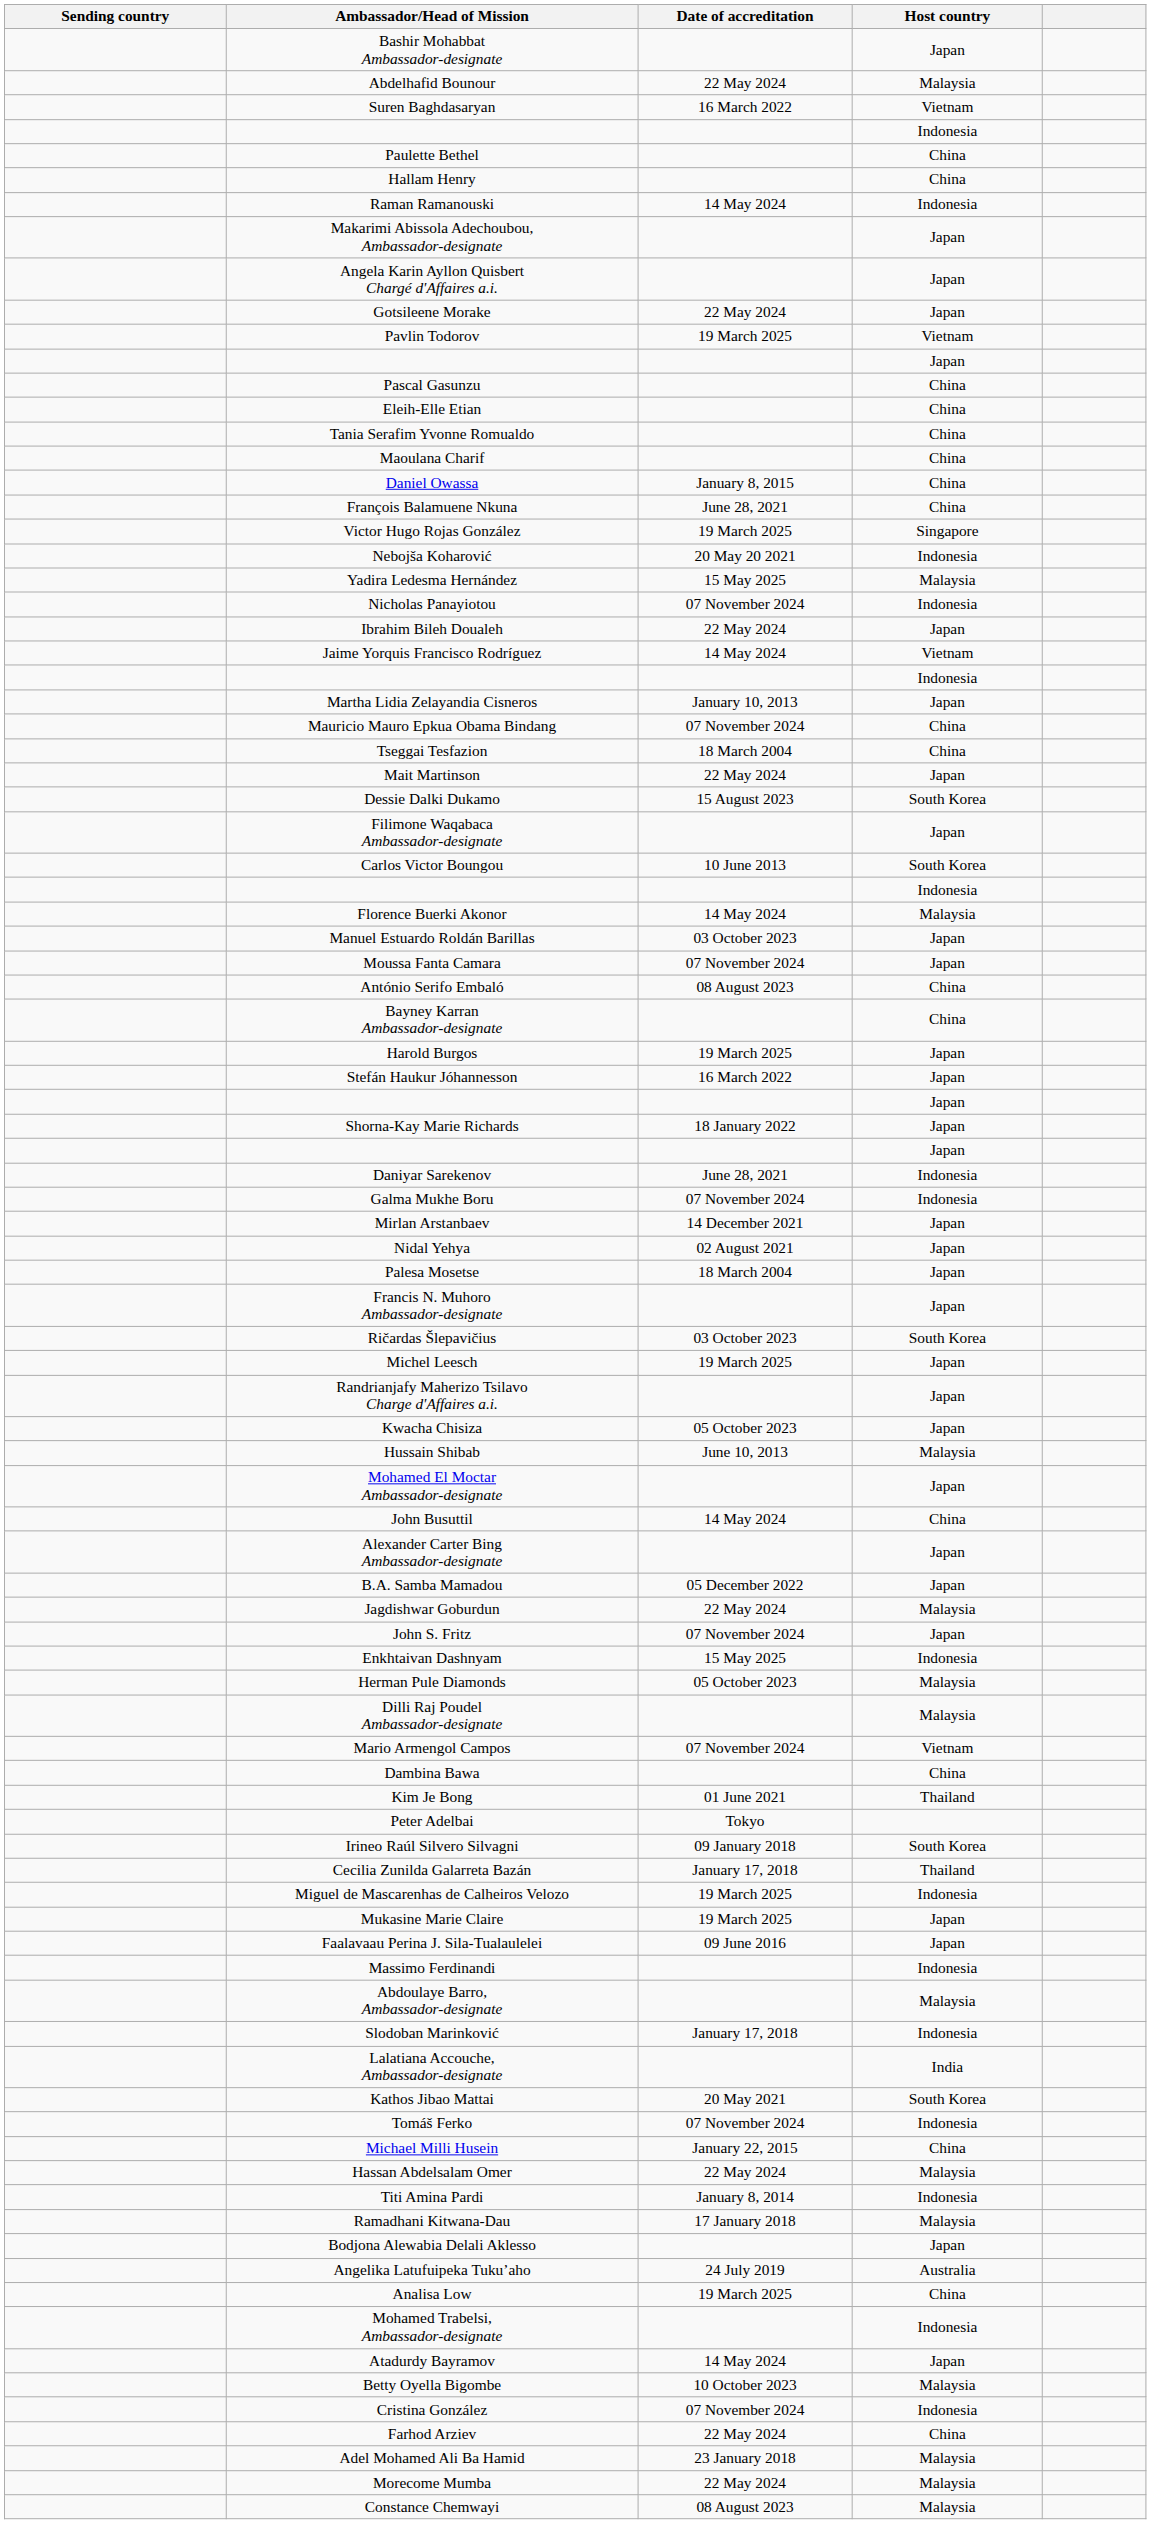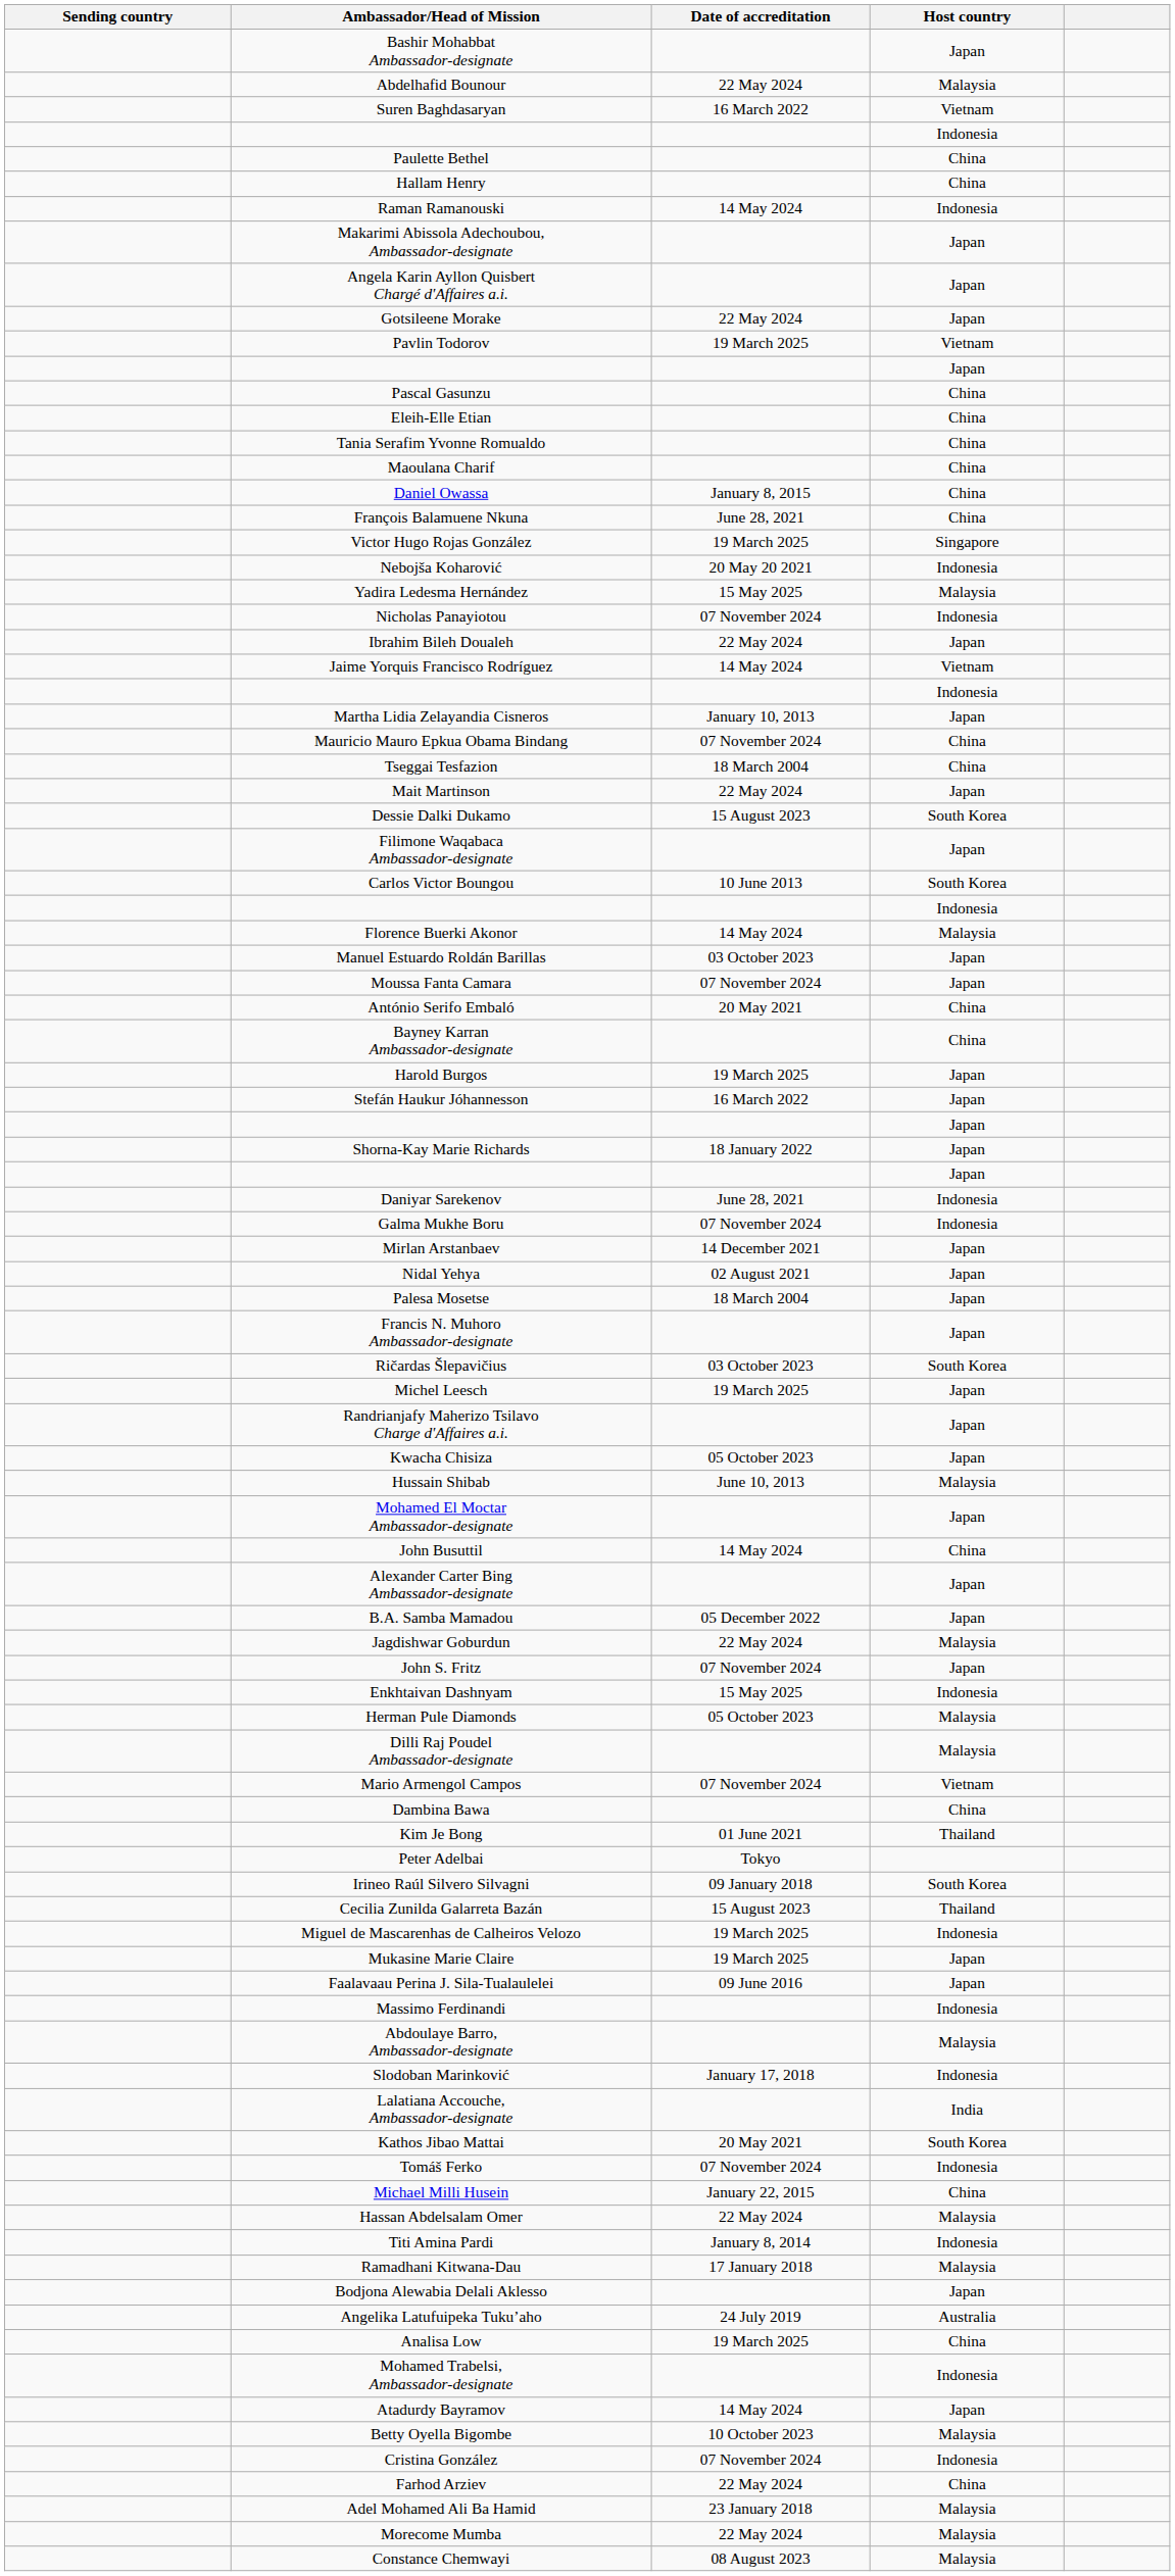António Serifo Embaló | Date of accreditation: 08 August 2023 -> 20 May 2021
Cecilia Zunilda Galarreta Bazán | Date of accreditation: January 17, 2018 -> 15 August 2023
